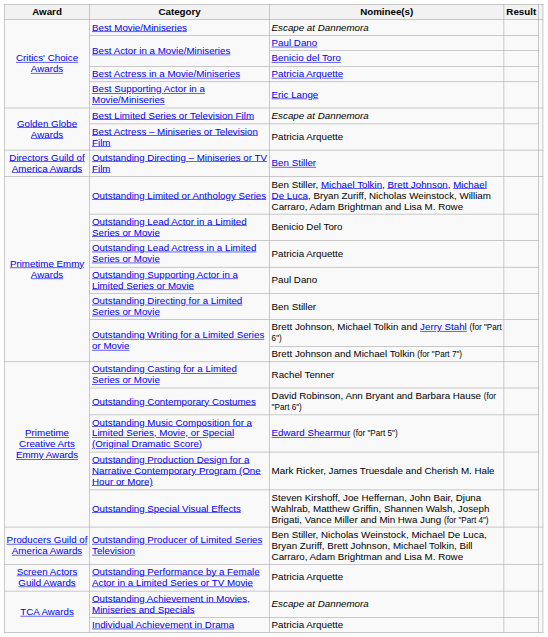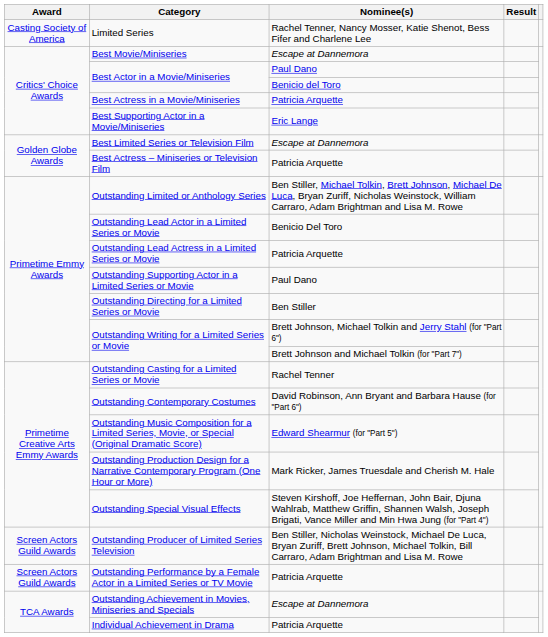+ row: Casting Society of America | Limited Series | Rachel Tenner, Nancy Mosser, Katie Shenot, Bess Fifer and Charlene Lee
- row: Directors Guild of America Awards | Outstanding Directing – Miniseries or TV Film | Ben Stiller
Outstanding Producer of Limited Series Television | Award: Producers Guild of America Awards -> Screen Actors Guild Awards
